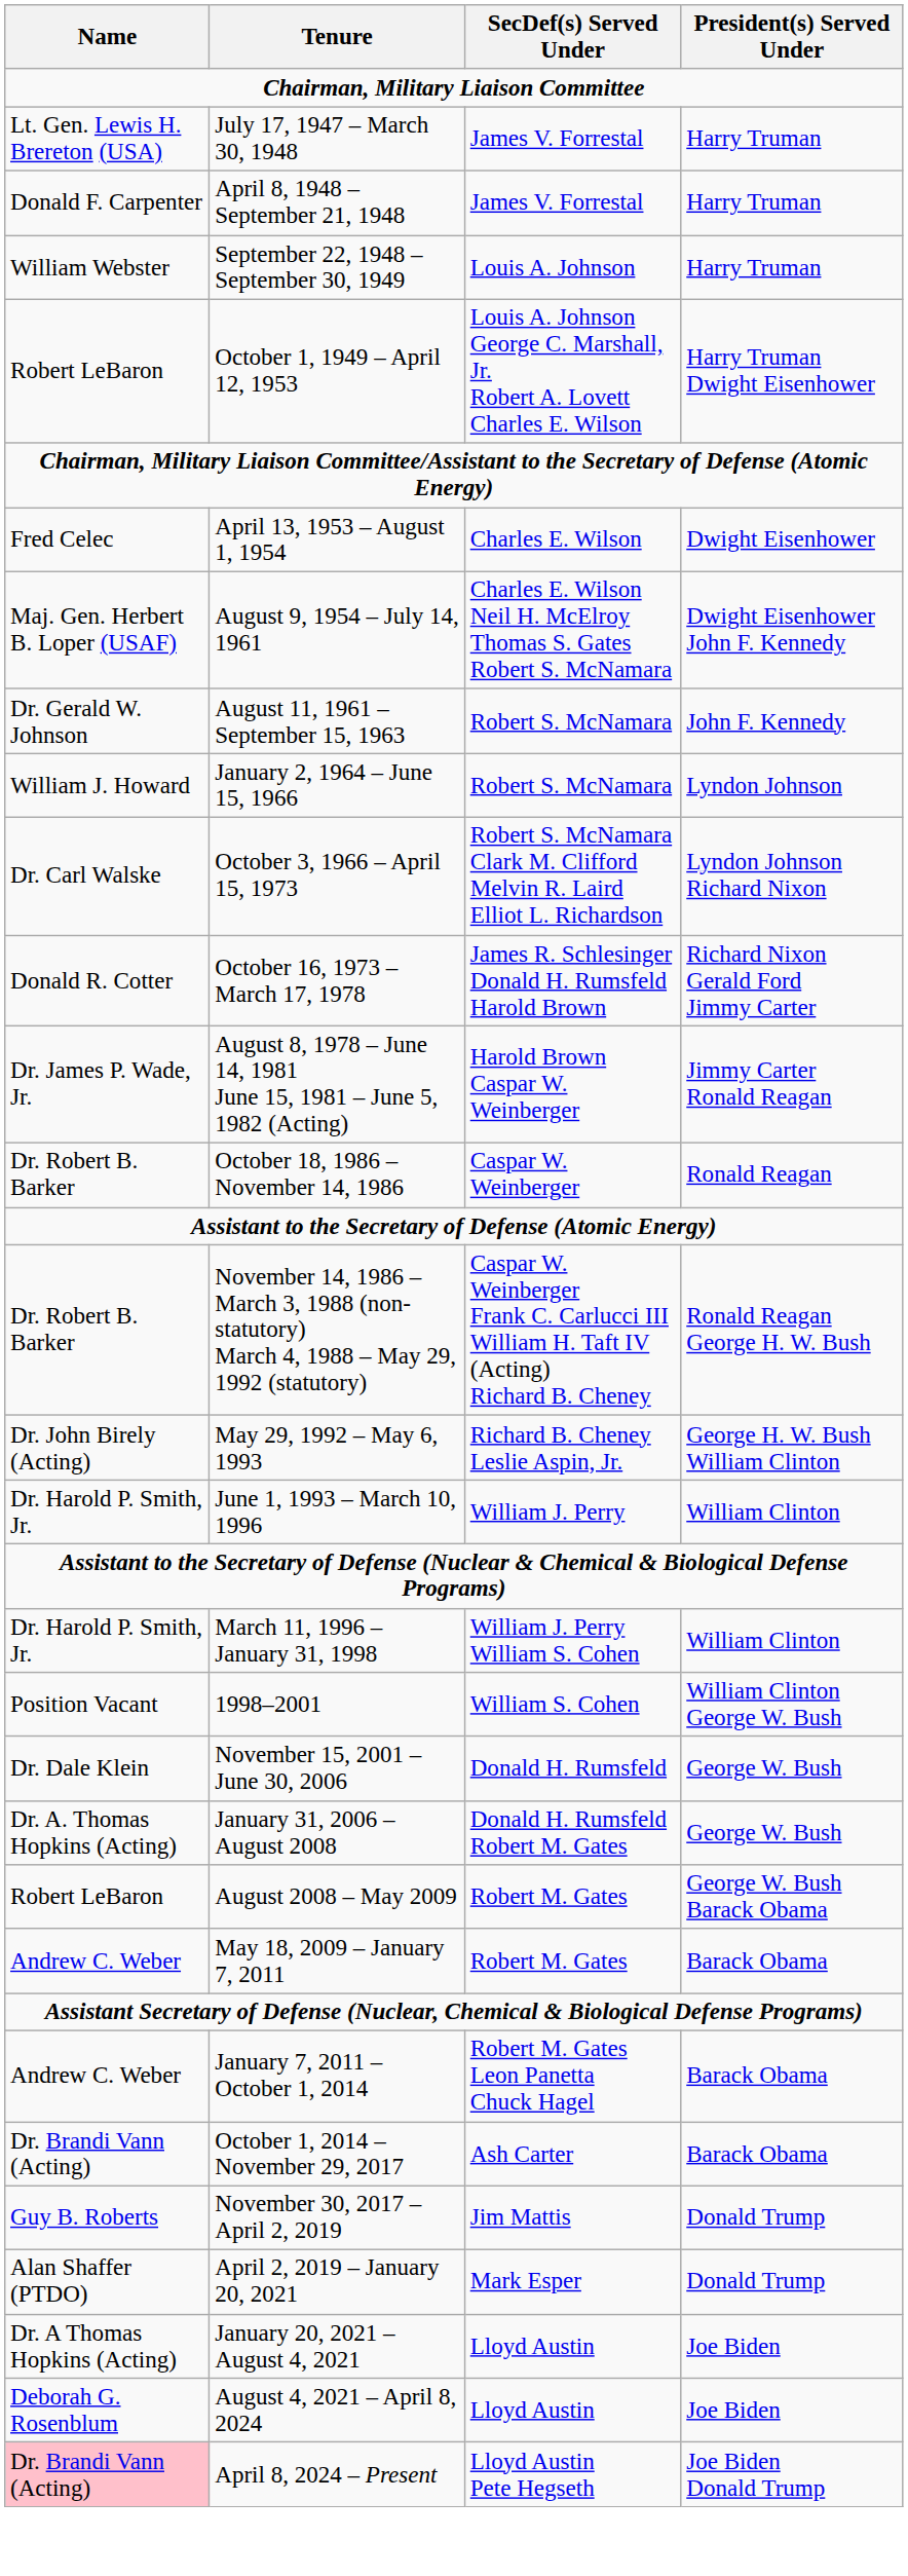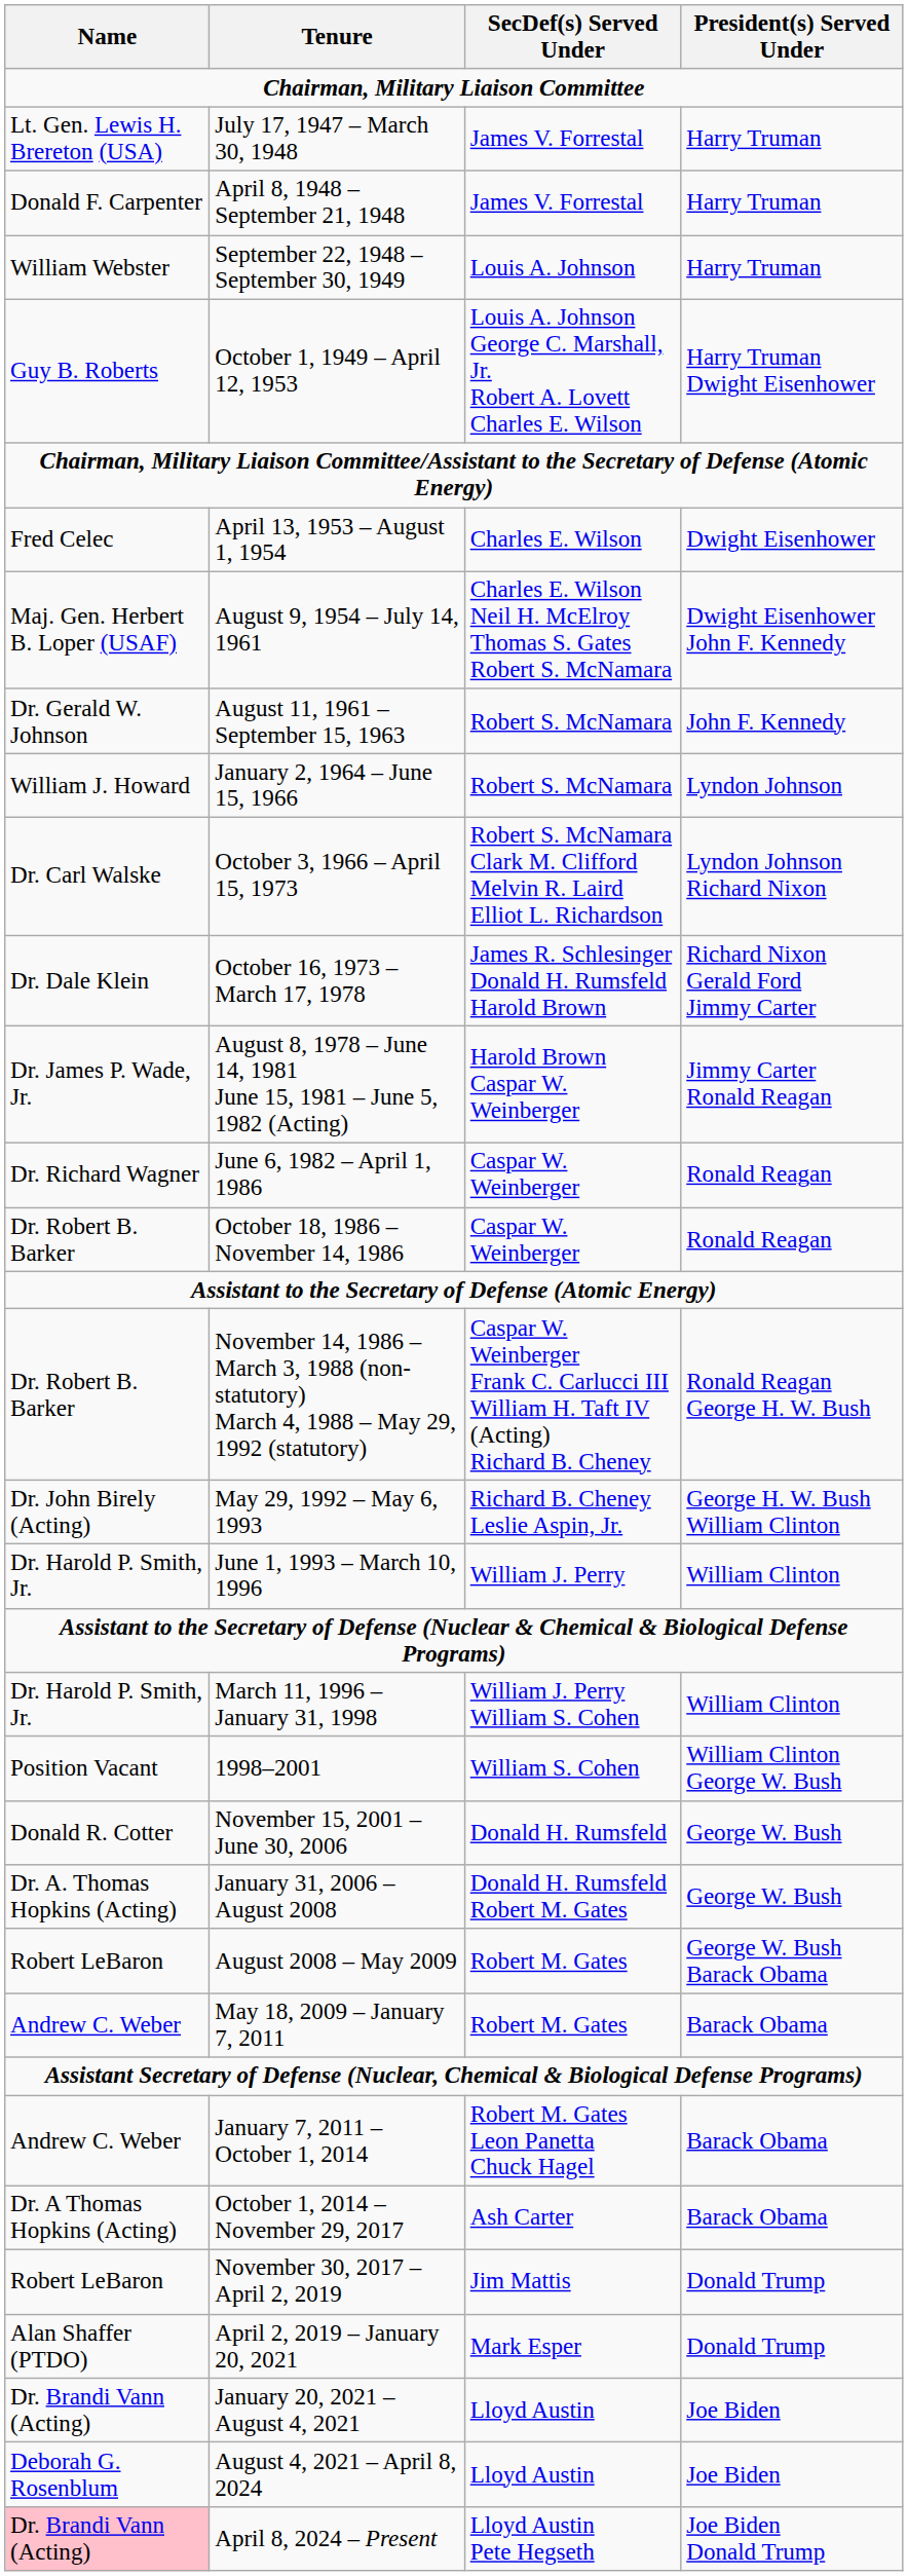October 1, 1949 – April 12, 1953 | Name: Robert LeBaron -> Guy B. Roberts
October 16, 1973 – March 17, 1978 | Name: Donald R. Cotter -> Dr. Dale Klein
+ row: Dr. Richard Wagner | June 6, 1982 – April 1, 1986 | Caspar W. Weinberger | Ronald Reagan
November 15, 2001 – June 30, 2006 | Name: Dr. Dale Klein -> Donald R. Cotter
October 1, 2014 – November 29, 2017 | Name: Dr. Brandi Vann (Acting) -> Dr. A Thomas Hopkins (Acting)
November 30, 2017 – April 2, 2019 | Name: Guy B. Roberts -> Robert LeBaron
January 20, 2021 – August 4, 2021 | Name: Dr. A Thomas Hopkins (Acting) -> Dr. Brandi Vann (Acting)
